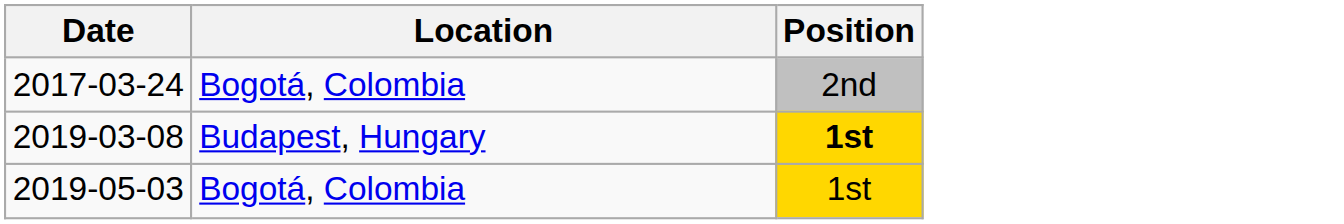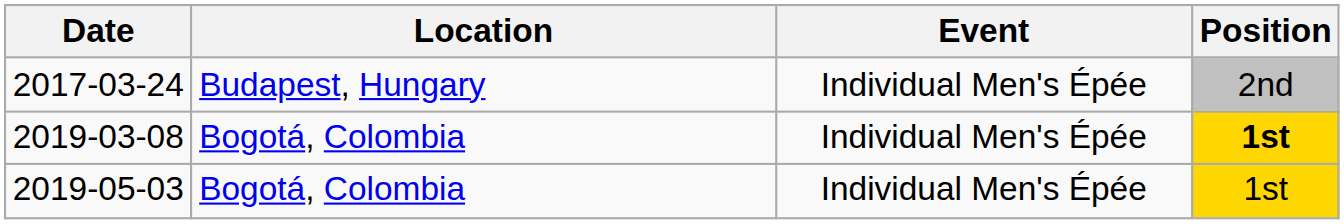+ column: Event | Individual Men's Épée | Individual Men's Épée | Individual Men's Épée
2017-03-24 | Location: Bogotá, Colombia -> Budapest, Hungary
2019-03-08 | Location: Budapest, Hungary -> Bogotá, Colombia
